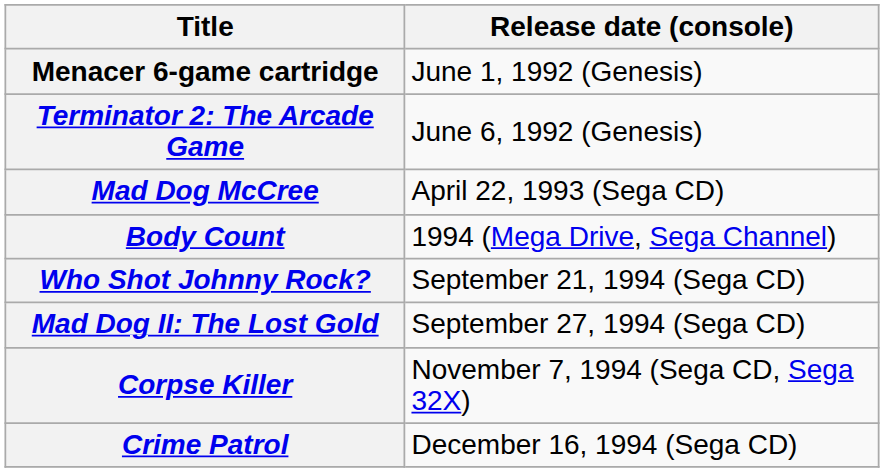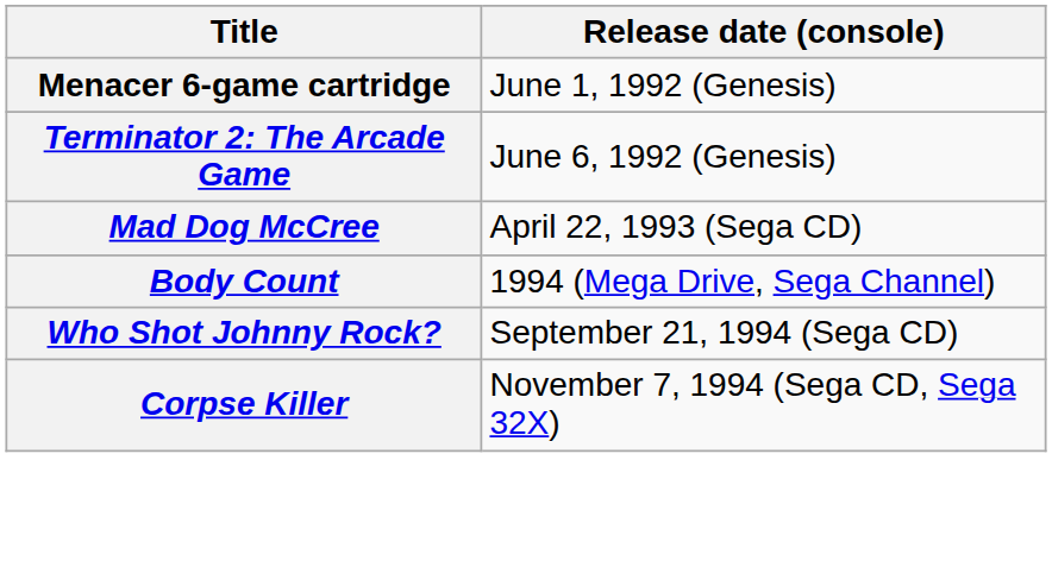- row: Mad Dog II: The Lost Gold | September 27, 1994 (Sega CD)
- row: Crime Patrol | December 16, 1994 (Sega CD)
